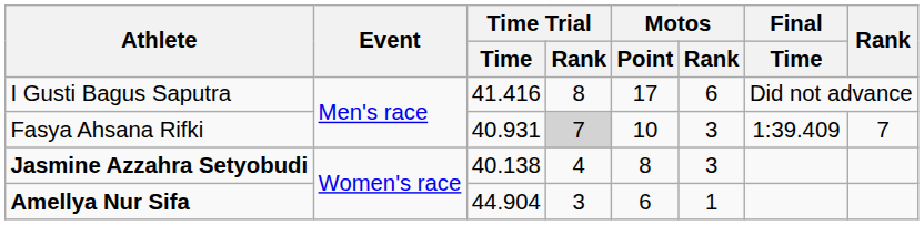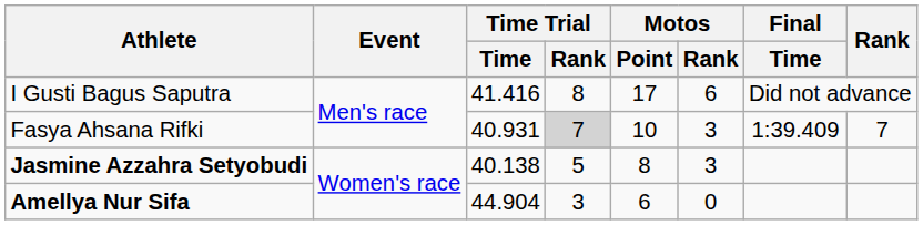Jasmine Azzahra Setyobudi | Time Trial / Rank: 4 -> 5
Amellya Nur Sifa | Motos / Rank: 1 -> 0
